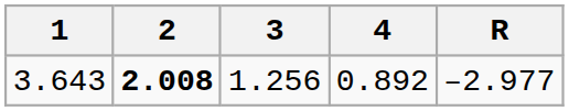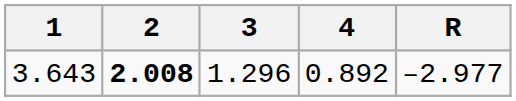3.643 | 3: 1.256 -> 1.296
